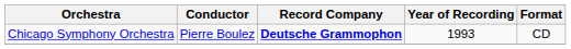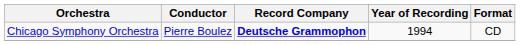Chicago Symphony Orchestra | Year of Recording: 1993 -> 1994
